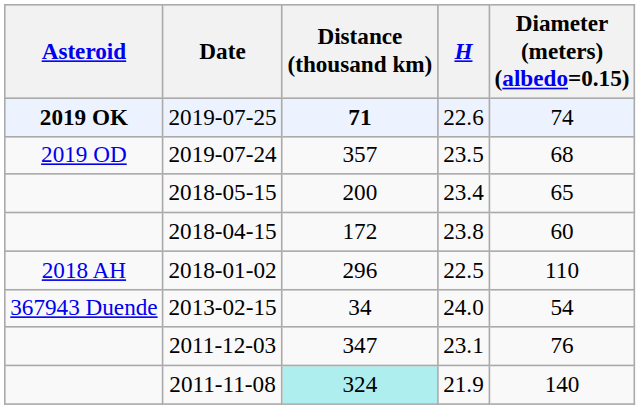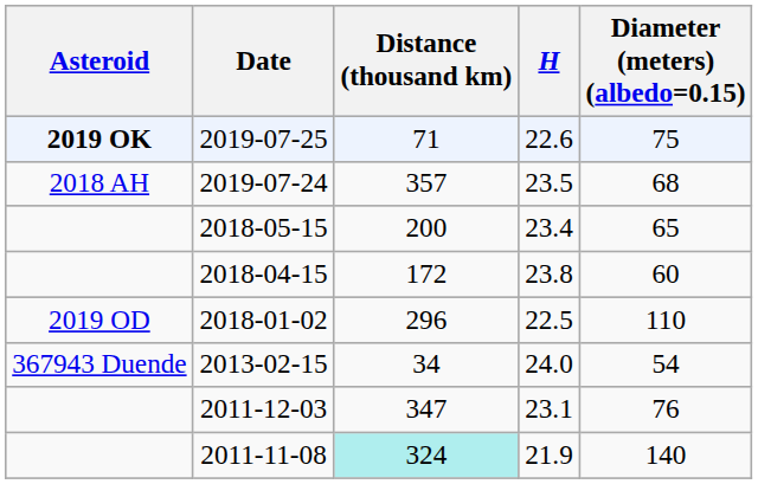2019-07-25 | Distance (thousand km): bold -> normal
2019-07-25 | Diameter (meters) (albedo=0.15): 74 -> 75
2019-07-24 | Asteroid: 2019 OD -> 2018 AH
2018-01-02 | Asteroid: 2018 AH -> 2019 OD
